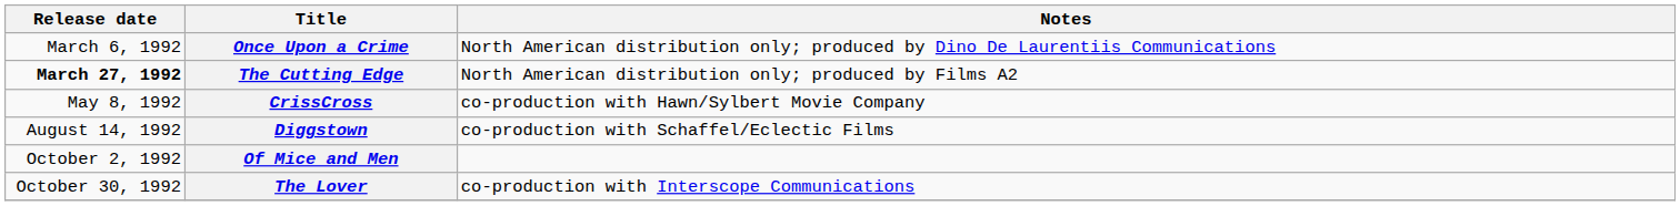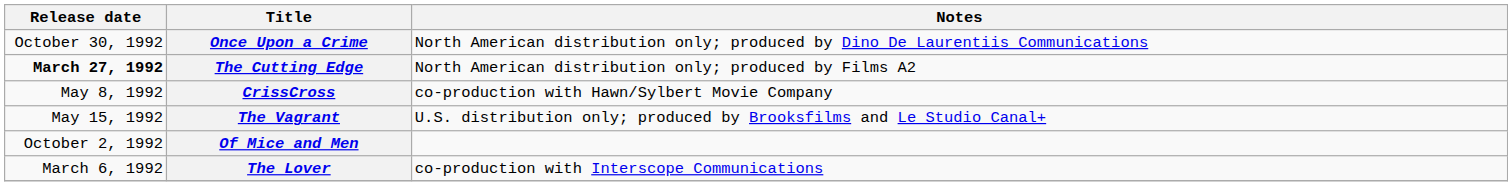Once Upon a Crime | Release date: March 6, 1992 -> October 30, 1992
+ row: May 15, 1992 | The Vagrant | U.S. distribution only; produced by Brooksfilms and Le Studio Canal+
- row: August 14, 1992 | Diggstown | co-production with Schaffel/Eclectic Films
The Lover | Release date: October 30, 1992 -> March 6, 1992
